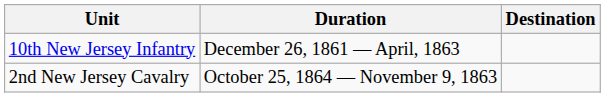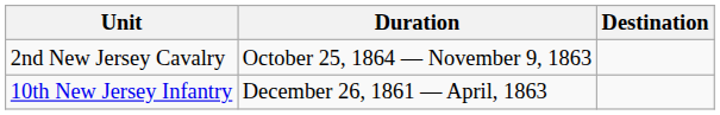rows swapped: 2nd New Jersey Cavalry <-> 10th New Jersey Infantry
